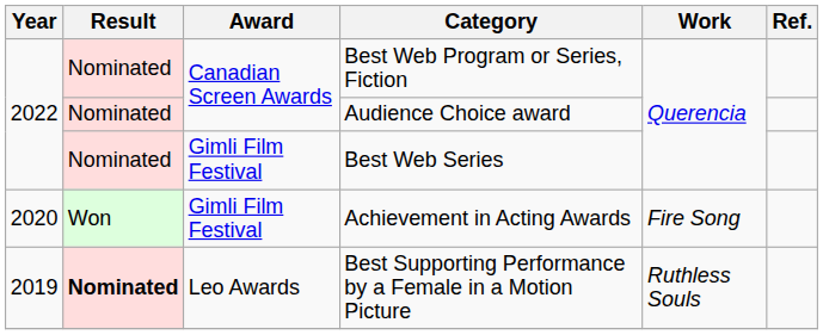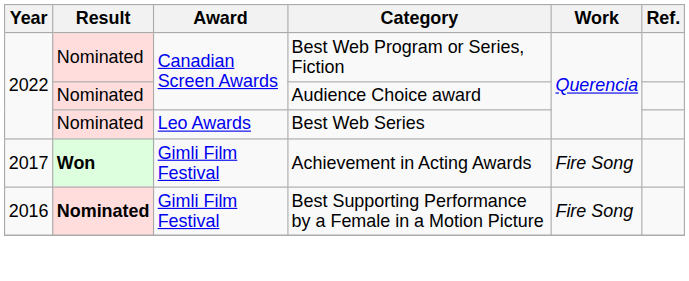Best Web Series | Award: Gimli Film Festival -> Leo Awards
Achievement in Acting Awards | Year: 2020 -> 2017
Achievement in Acting Awards | Result: normal -> bold
Best Supporting Performance by a Female in a Motion Picture | Year: 2019 -> 2016
Best Supporting Performance by a Female in a Motion Picture | Award: Leo Awards -> Gimli Film Festival
Best Supporting Performance by a Female in a Motion Picture | Work: Ruthless Souls -> Fire Song
